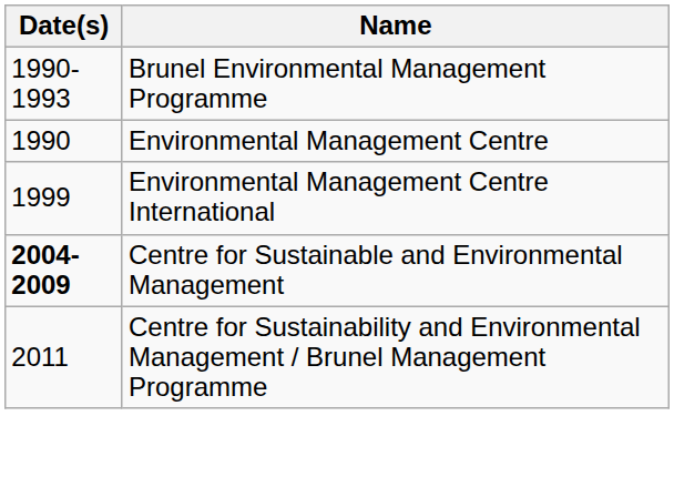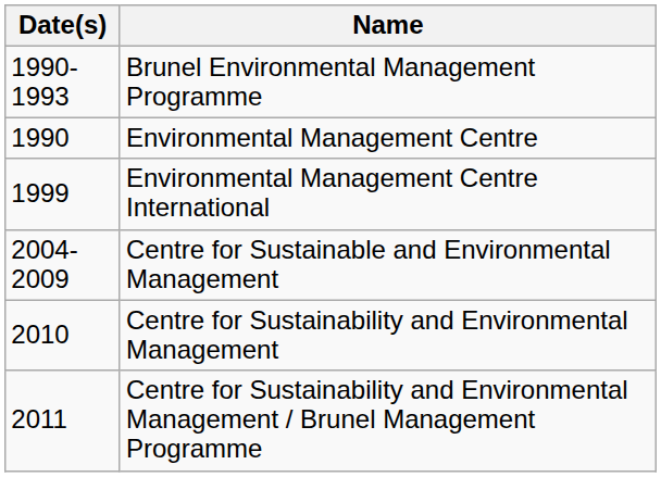Centre for Sustainable and Environmental Management | Date(s): bold -> normal
+ row: 2010 | Centre for Sustainability and Environmental Management
